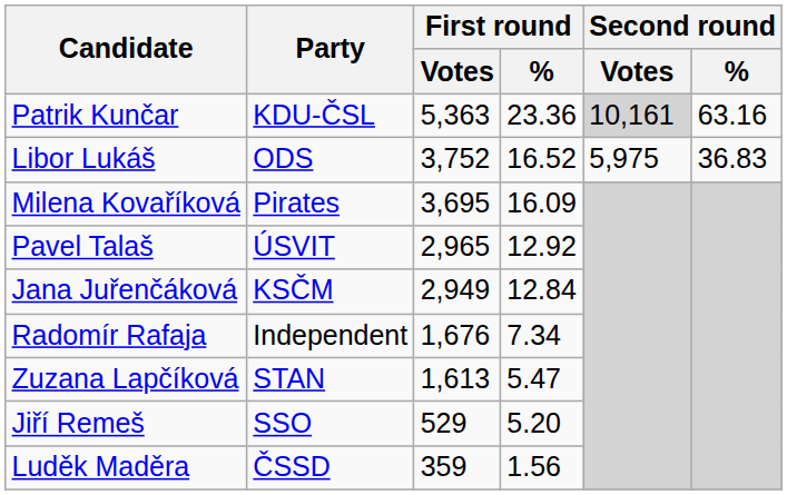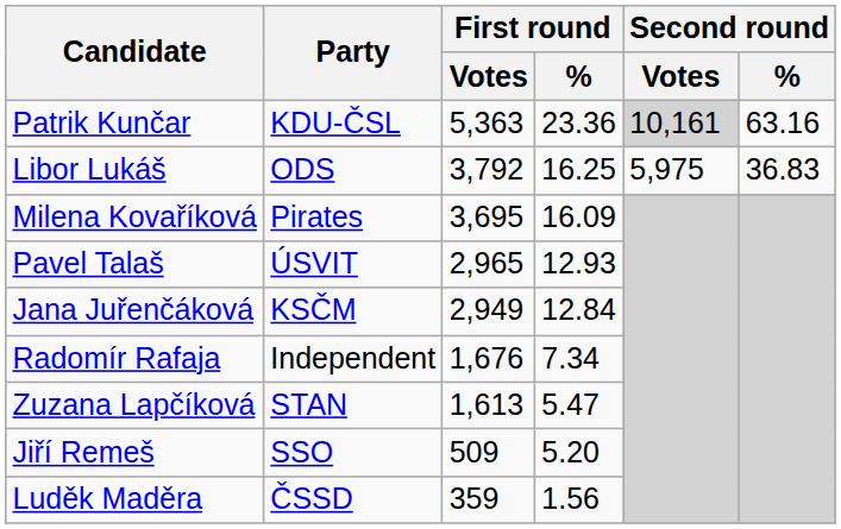Libor Lukáš | First round / Votes: 3,752 -> 3,792
Libor Lukáš | First round / %: 16.52 -> 16.25
Pavel Talaš | First round / %: 12.92 -> 12.93
Jiří Remeš | First round / Votes: 529 -> 509
